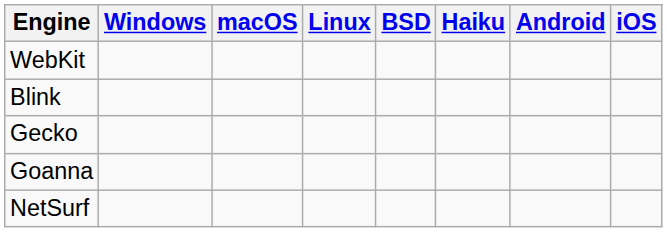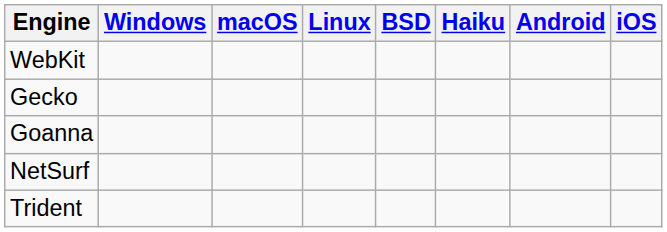- row: Blink
+ row: Trident
